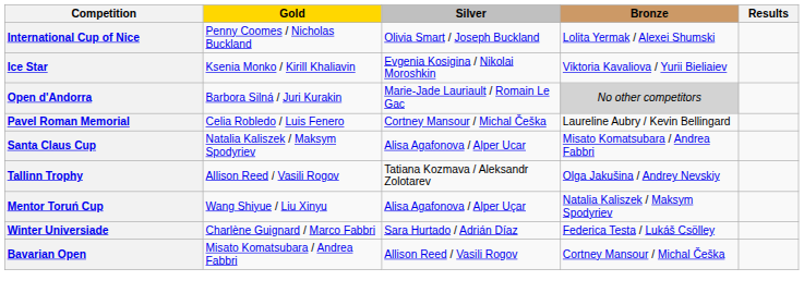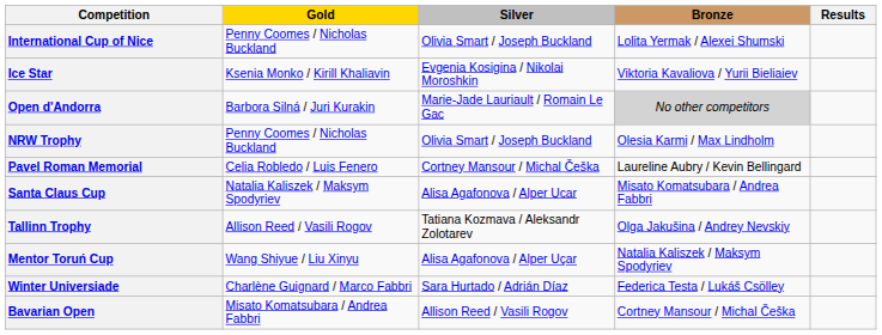+ row: NRW Trophy | Penny Coomes / Nicholas Buckland | Olivia Smart / Joseph Buckland | Olesia Karmi / Max Lindholm
